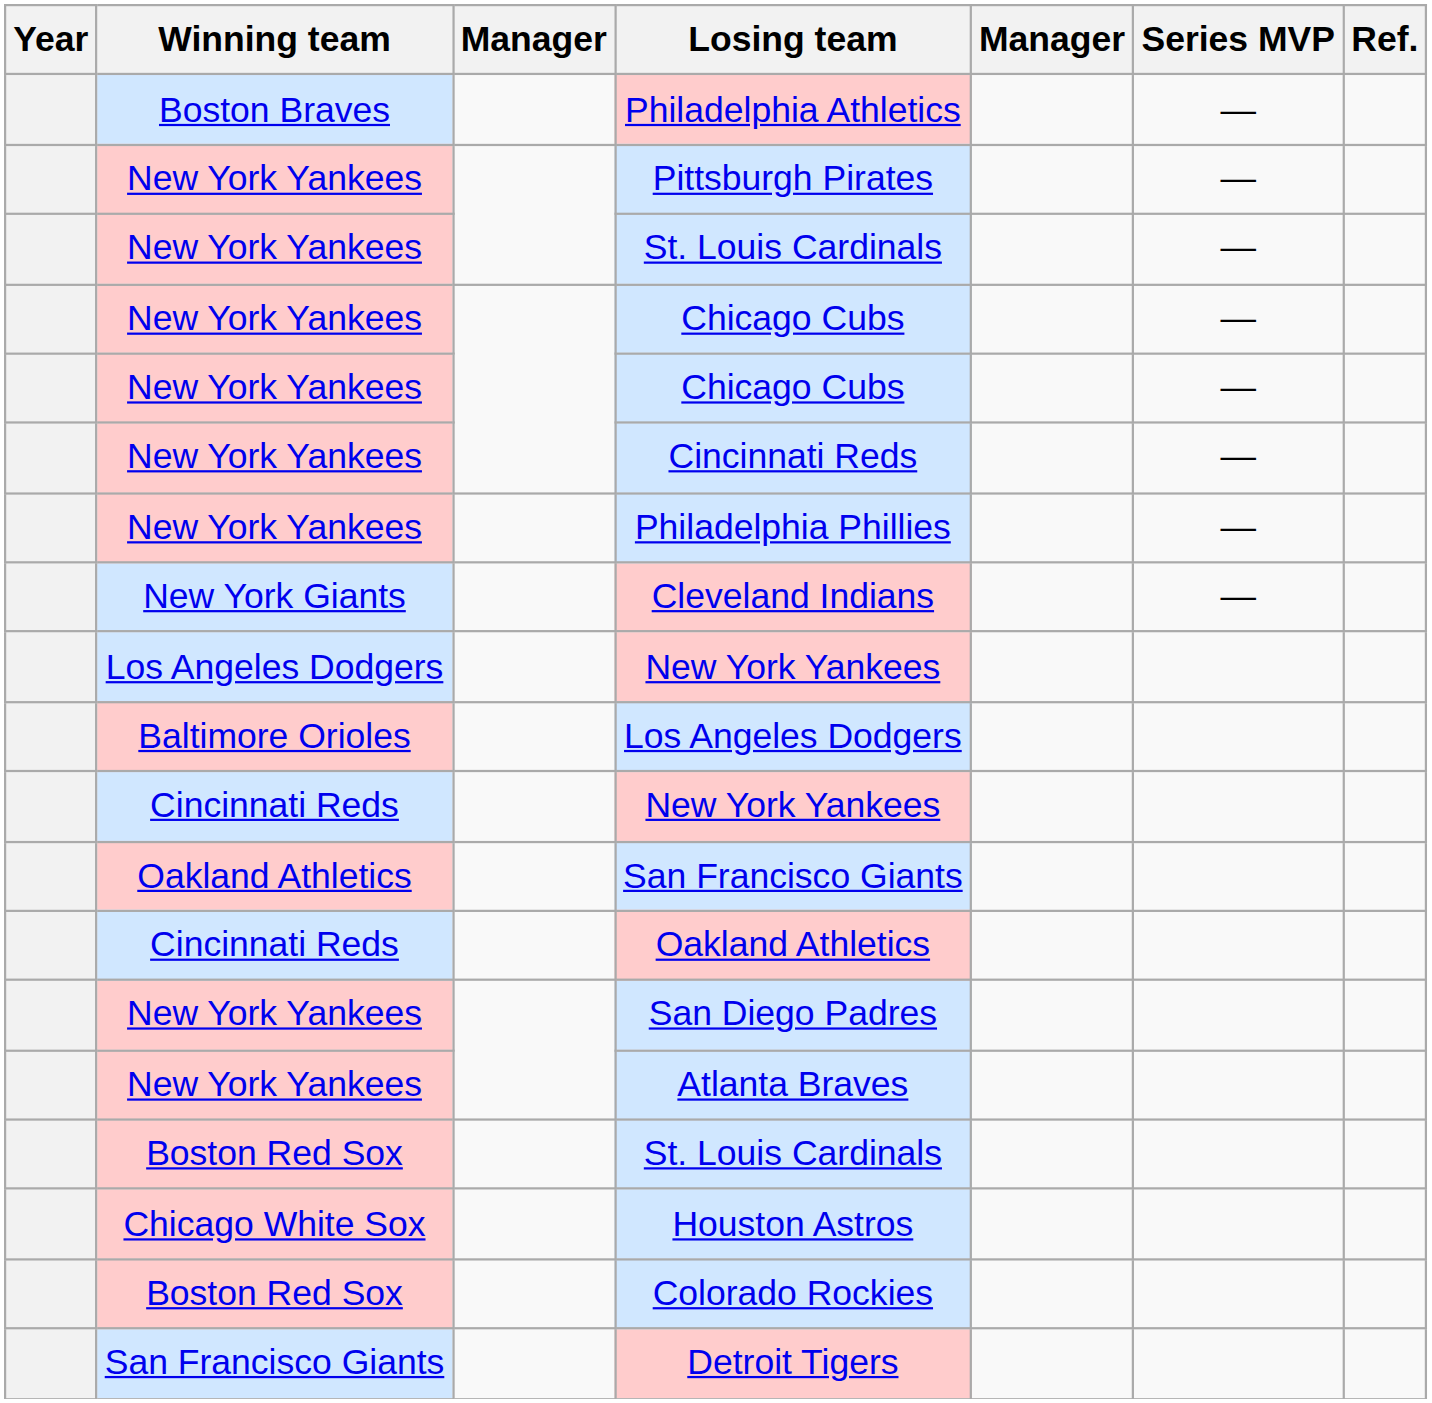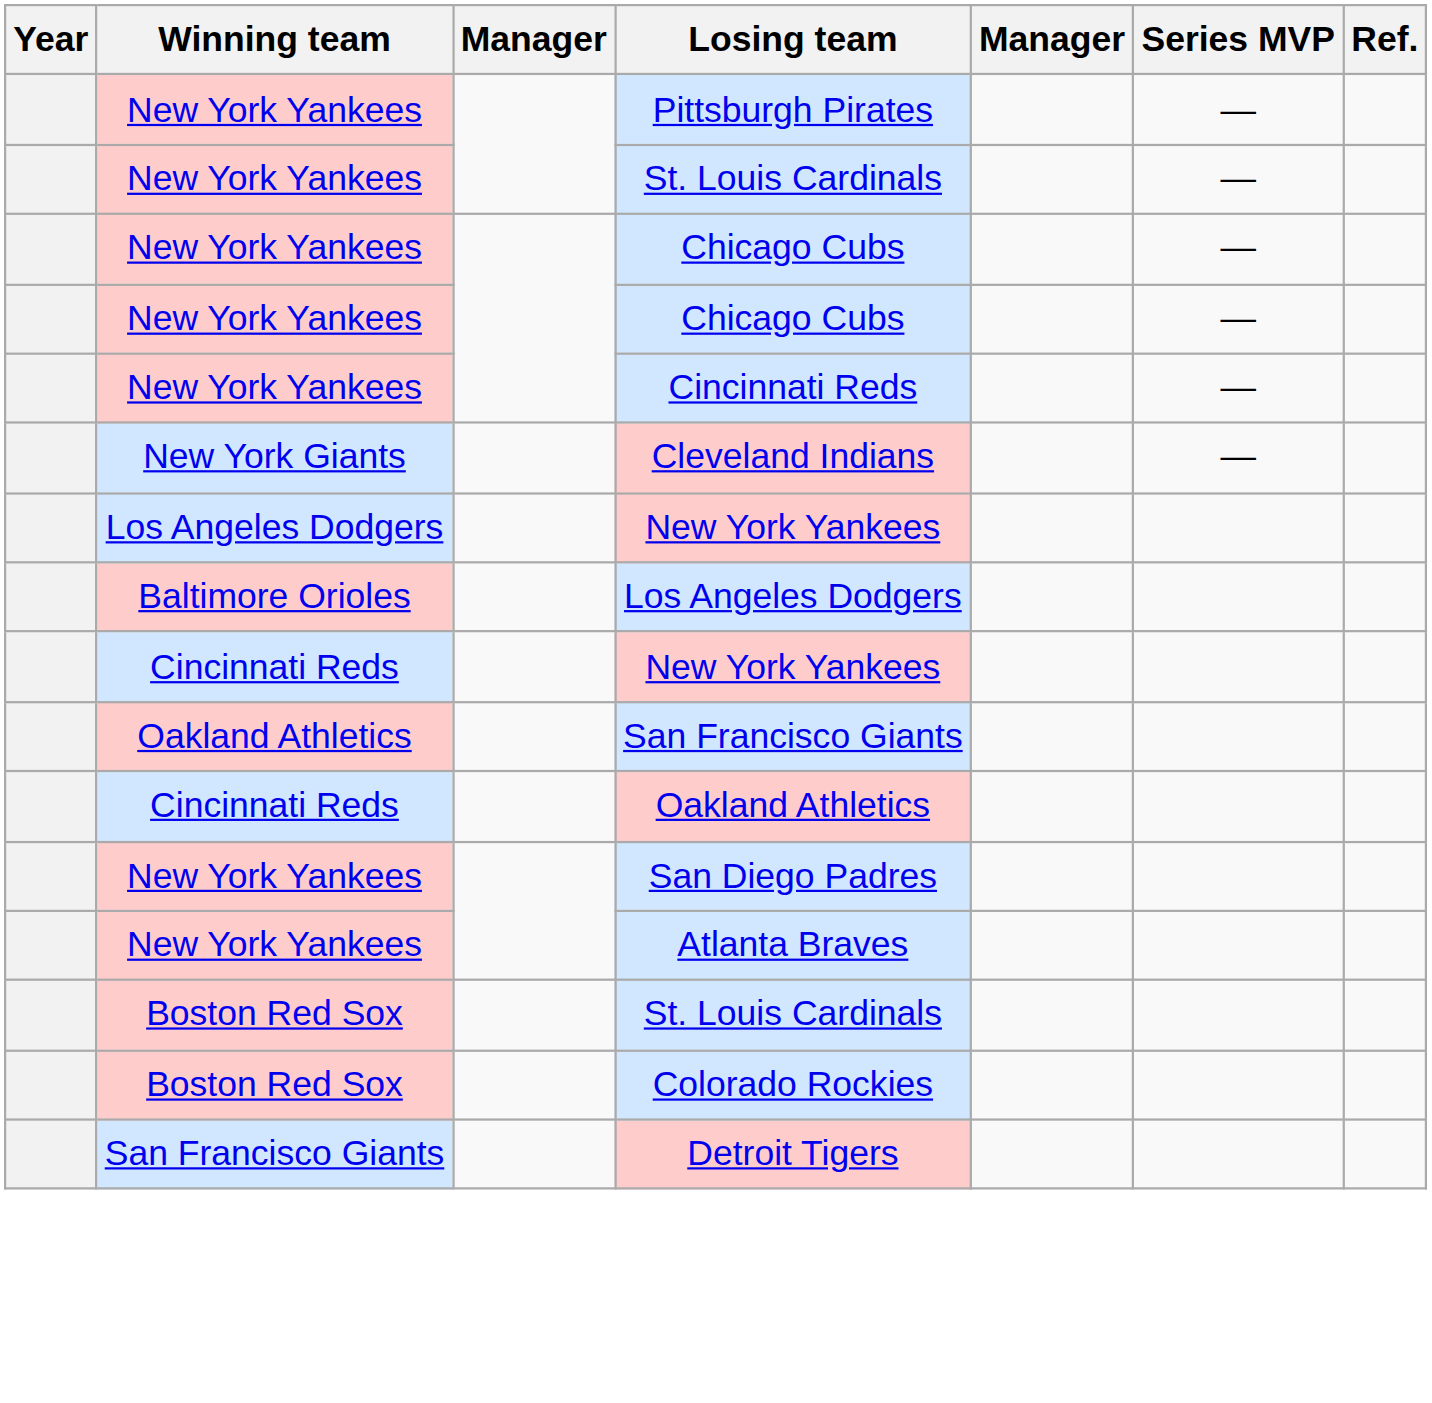- row: Boston Braves | Philadelphia Athletics | —
- row: New York Yankees | Philadelphia Phillies | —
- row: Chicago White Sox | Houston Astros
